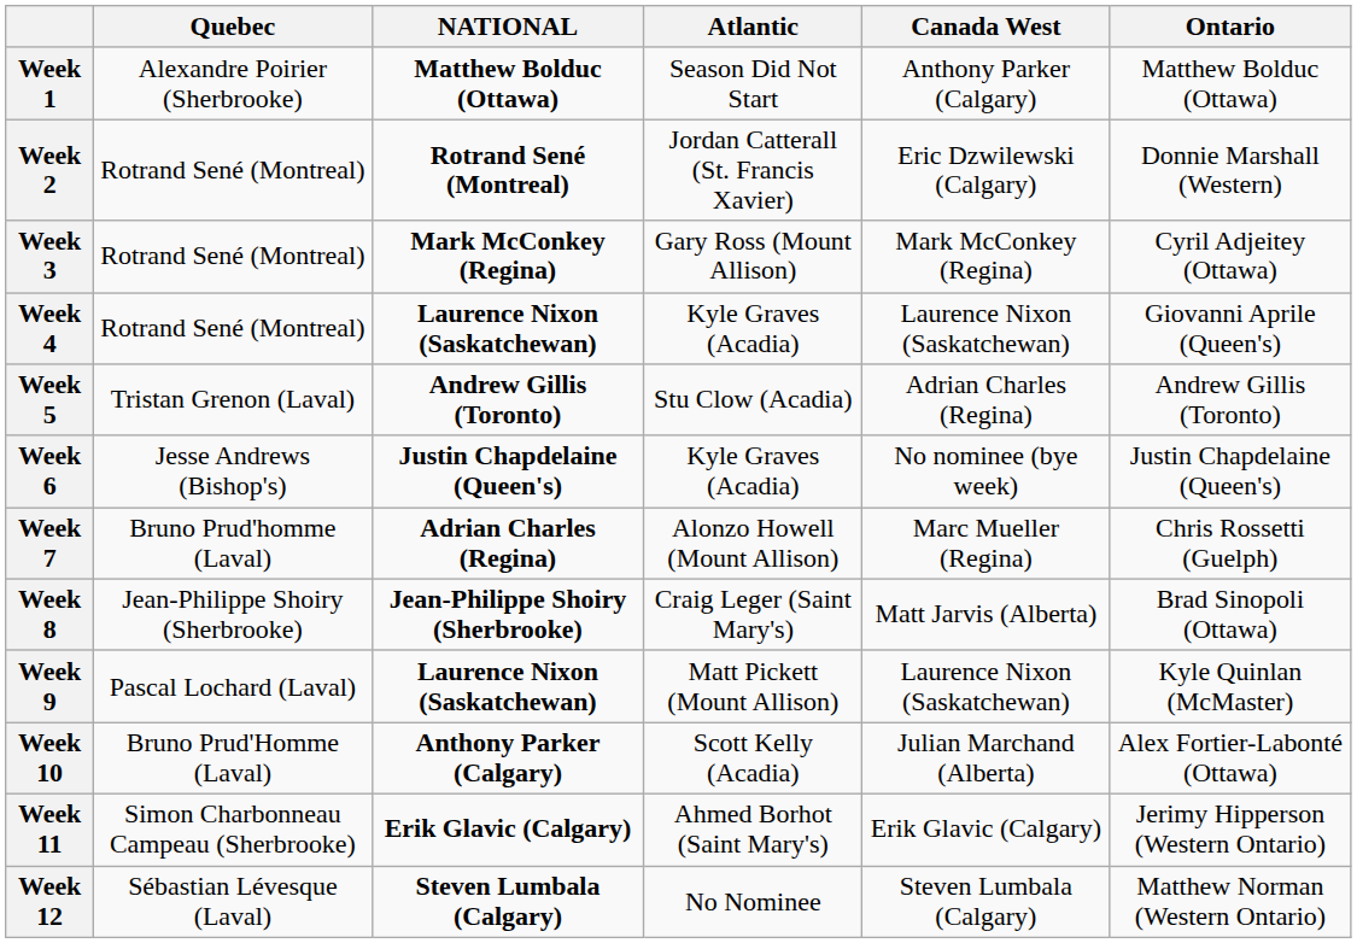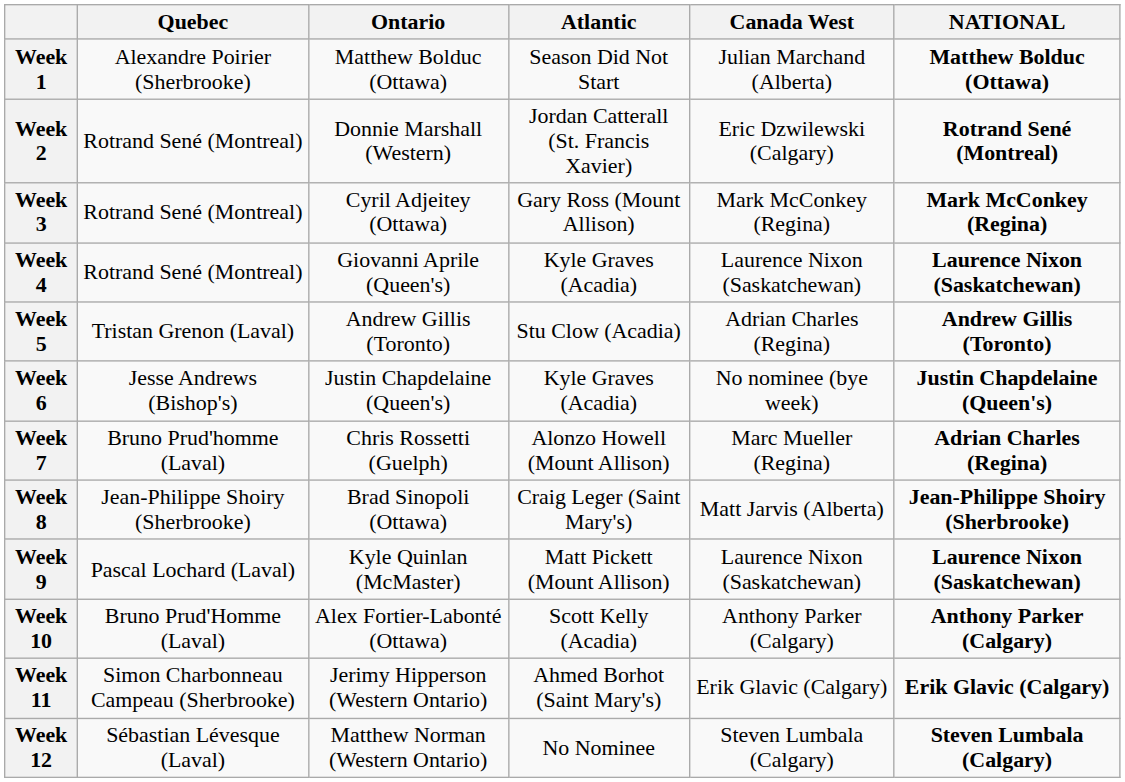columns swapped: Ontario <-> NATIONAL
Week 1 | Canada West: Anthony Parker (Calgary) -> Julian Marchand (Alberta)
Week 10 | Canada West: Julian Marchand (Alberta) -> Anthony Parker (Calgary)
